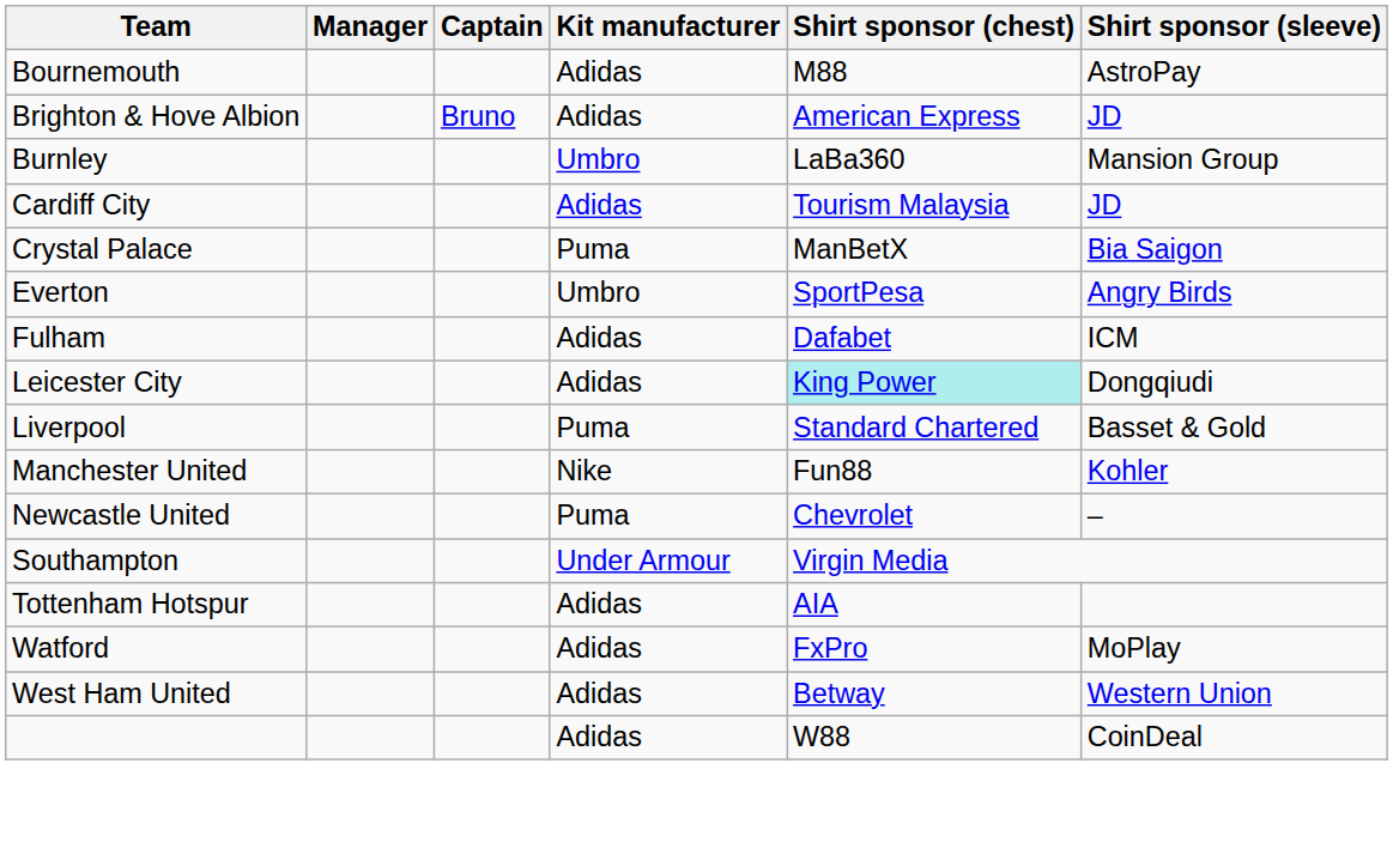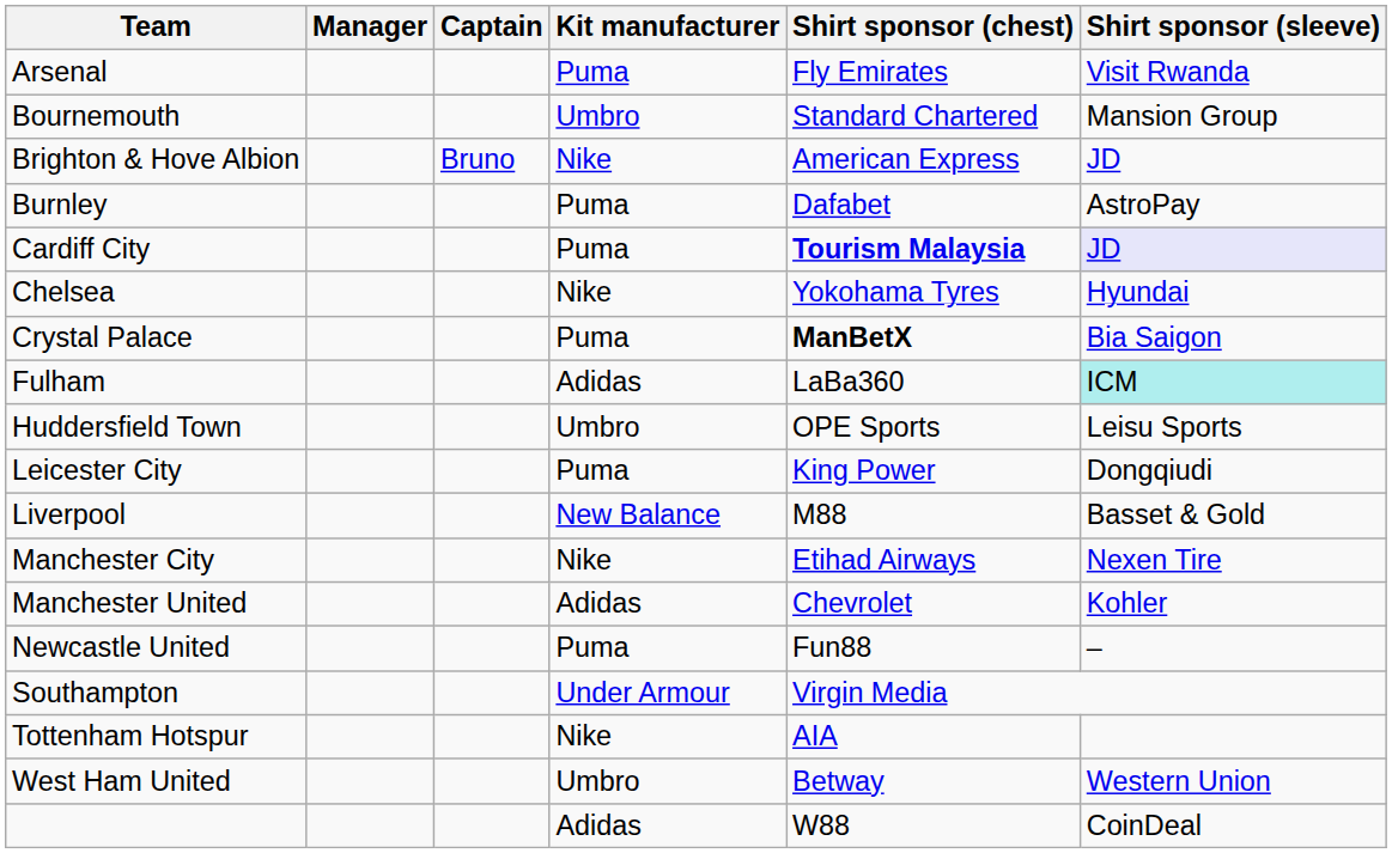+ row: Arsenal | Puma | Fly Emirates | Visit Rwanda
Bournemouth | Kit manufacturer: Adidas -> Umbro
Bournemouth | Shirt sponsor (chest): M88 -> Standard Chartered
Bournemouth | Shirt sponsor (sleeve): AstroPay -> Mansion Group
Brighton & Hove Albion | Kit manufacturer: Adidas -> Nike
Burnley | Kit manufacturer: Umbro -> Puma
Burnley | Shirt sponsor (chest): LaBa360 -> Dafabet
Burnley | Shirt sponsor (sleeve): Mansion Group -> AstroPay
Cardiff City | Kit manufacturer: Adidas -> Puma
Cardiff City | Shirt sponsor (chest): normal -> bold
Cardiff City | Shirt sponsor (sleeve): no background -> lavender background
+ row: Chelsea | Nike | Yokohama Tyres | Hyundai
Crystal Palace | Shirt sponsor (chest): normal -> bold
- row: Everton | Umbro | SportPesa | Angry Birds
Fulham | Shirt sponsor (chest): Dafabet -> LaBa360
Fulham | Shirt sponsor (sleeve): no background -> paleturquoise background
+ row: Huddersfield Town | Umbro | OPE Sports | Leisu Sports
Leicester City | Kit manufacturer: Adidas -> Puma
Leicester City | Shirt sponsor (chest): paleturquoise background -> no background
Liverpool | Kit manufacturer: Puma -> New Balance
Liverpool | Shirt sponsor (chest): Standard Chartered -> M88
+ row: Manchester City | Nike | Etihad Airways | Nexen Tire
Manchester United | Kit manufacturer: Nike -> Adidas
Manchester United | Shirt sponsor (chest): Fun88 -> Chevrolet
Newcastle United | Shirt sponsor (chest): Chevrolet -> Fun88
Tottenham Hotspur | Kit manufacturer: Adidas -> Nike
- row: Watford | Adidas | FxPro | MoPlay
West Ham United | Kit manufacturer: Adidas -> Umbro
